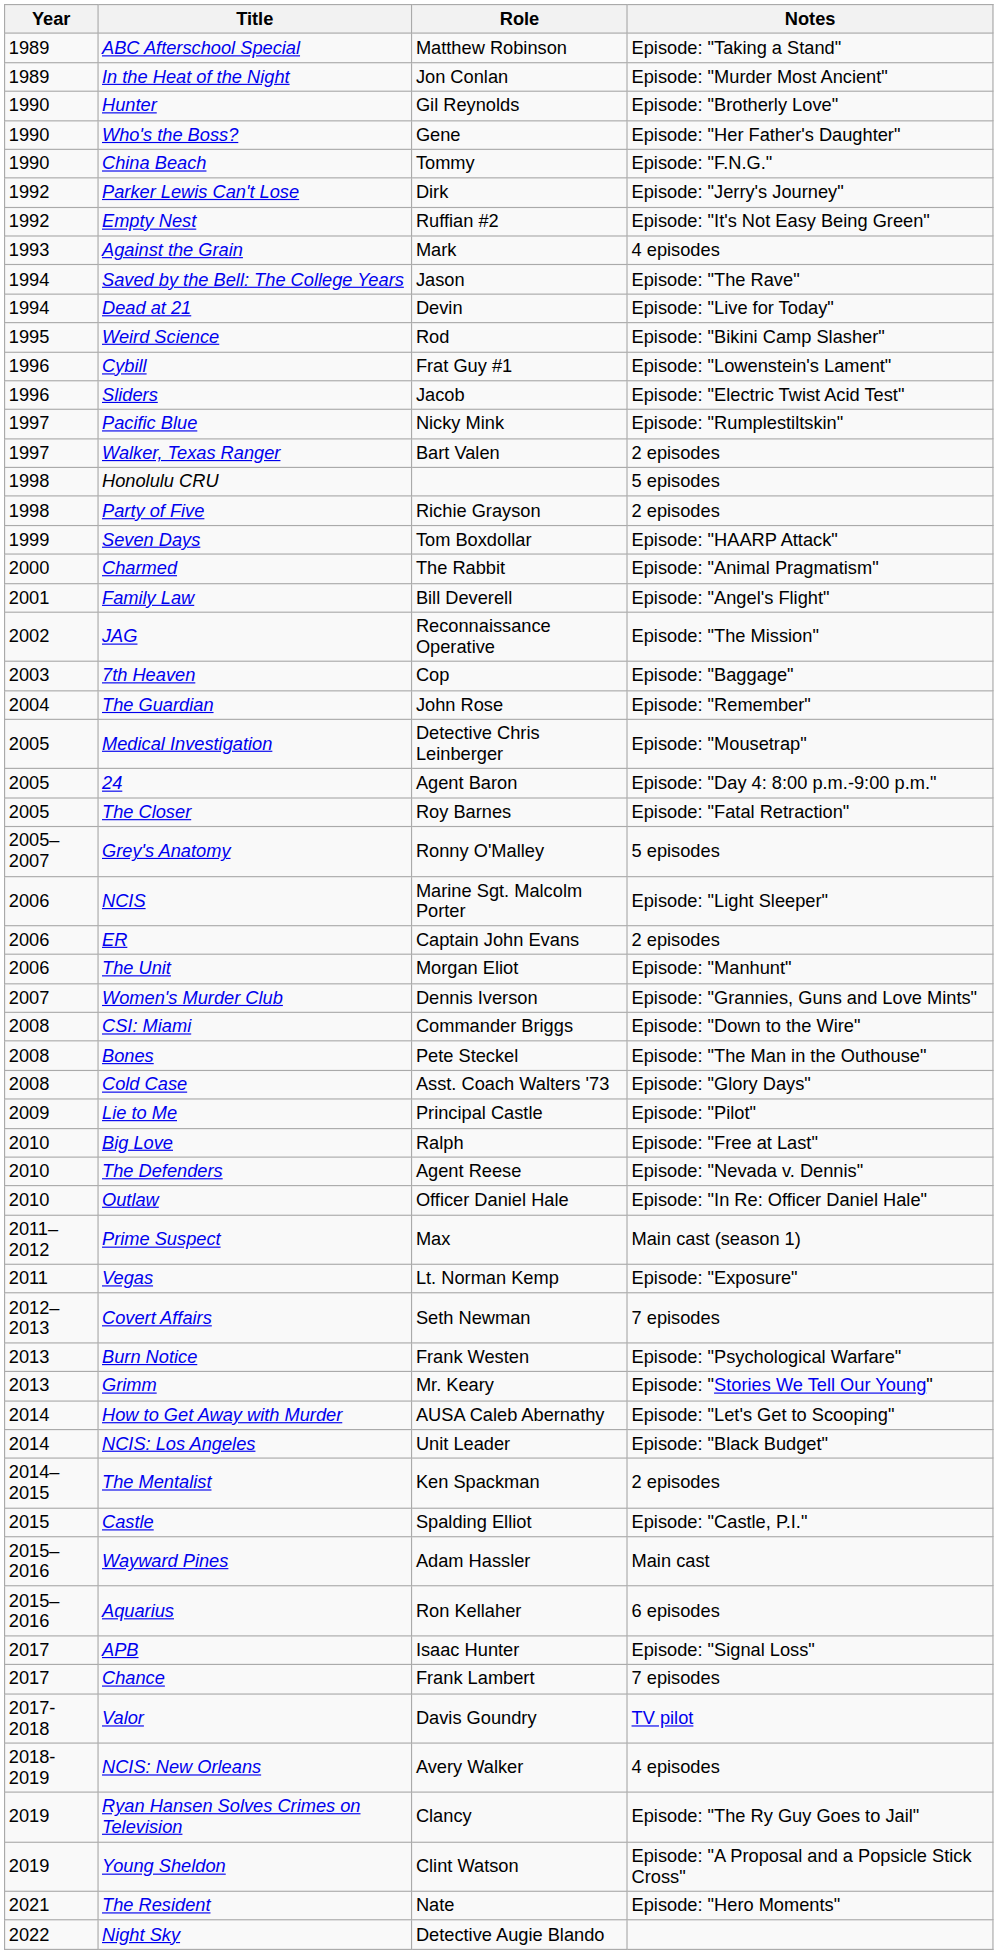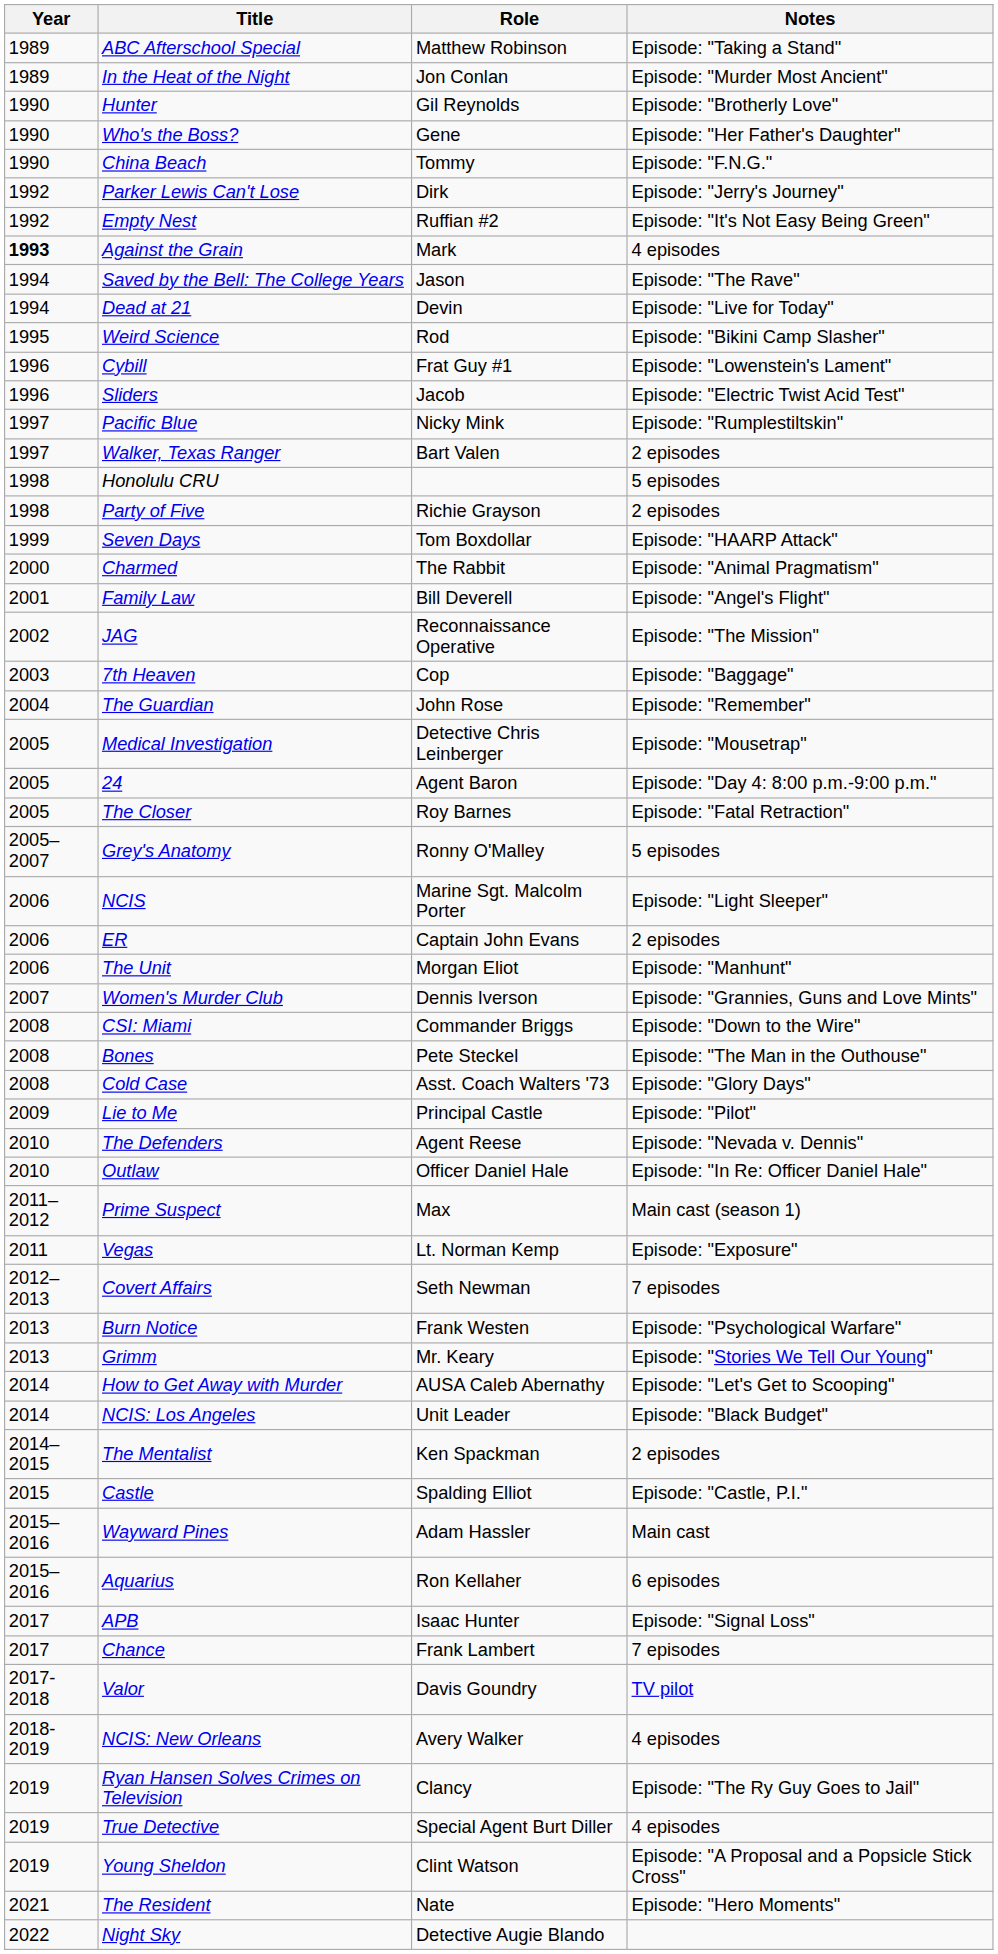Against the Grain | Year: normal -> bold
- row: 2010 | Big Love | Ralph | Episode: "Free at Last"
+ row: 2019 | True Detective | Special Agent Burt Diller | 4 episodes
